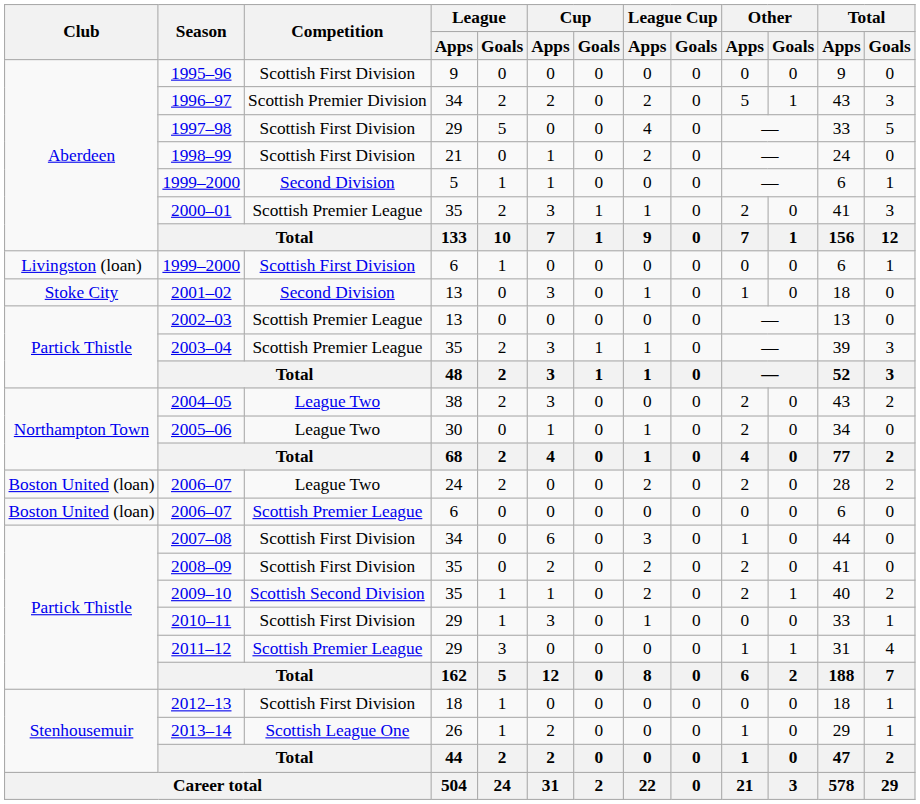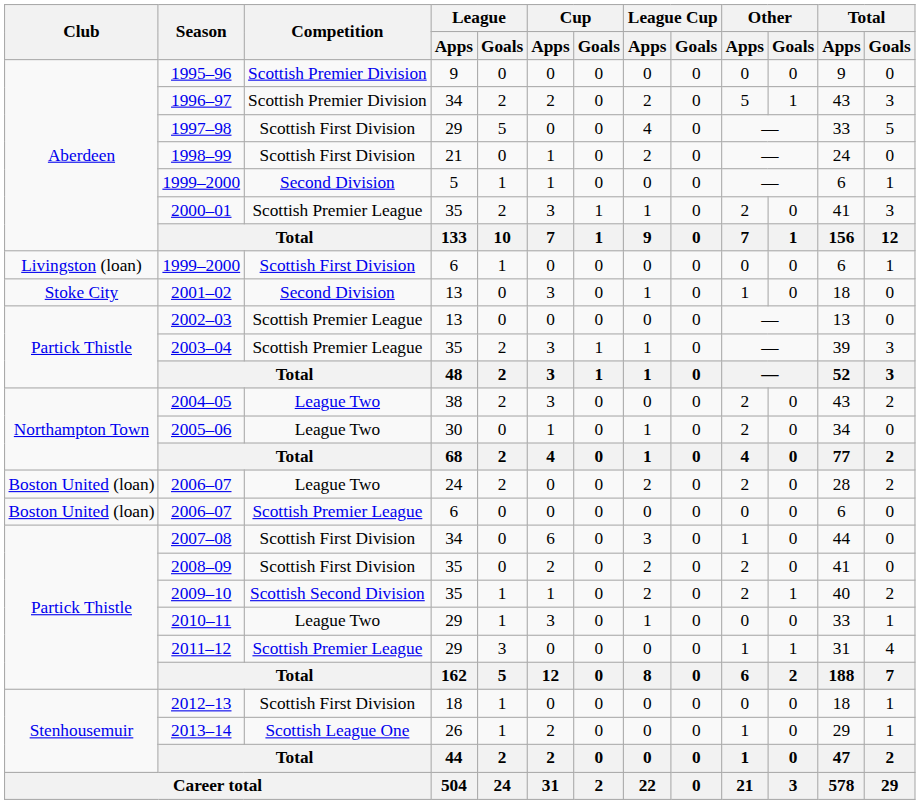1995–96 | Competition: Scottish First Division -> Scottish Premier Division
2010–11 | Competition: Scottish First Division -> League Two
